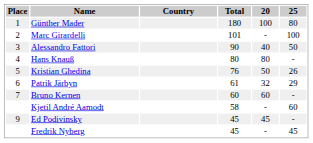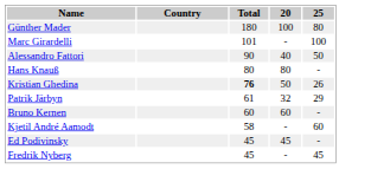- column: Place | 1 | 2 | 3 | 4 | 5 | 6 | 7 | 9
Kristian Ghedina | Total: normal -> bold
